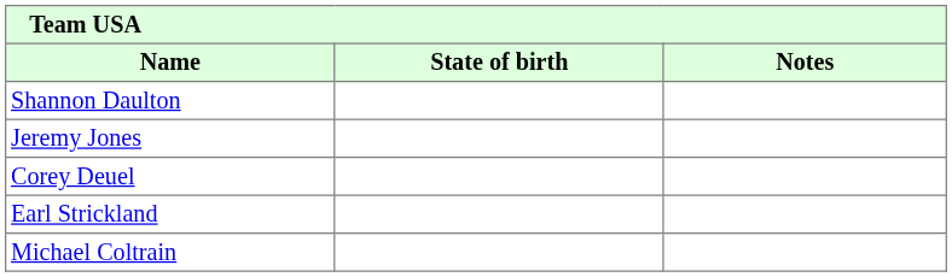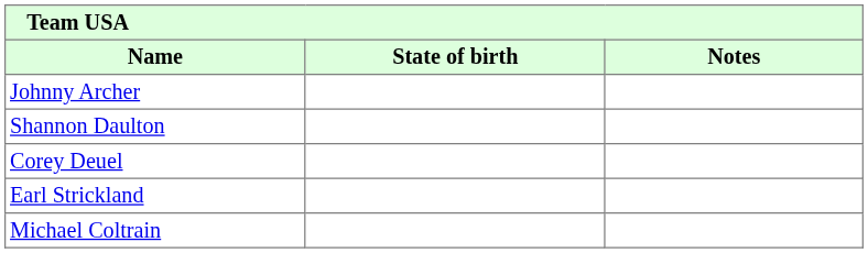+ row: Johnny Archer
- row: Jeremy Jones
